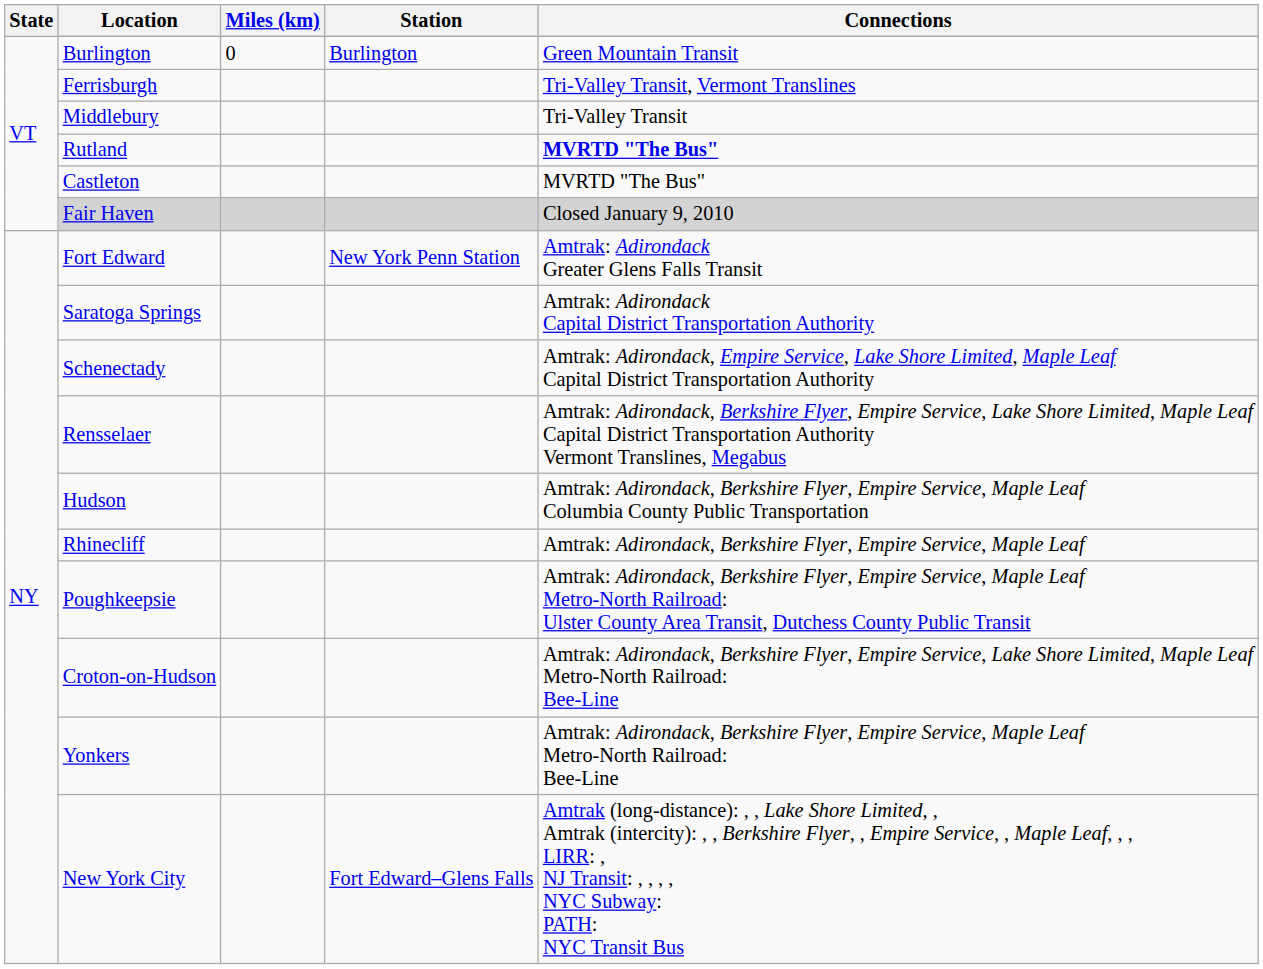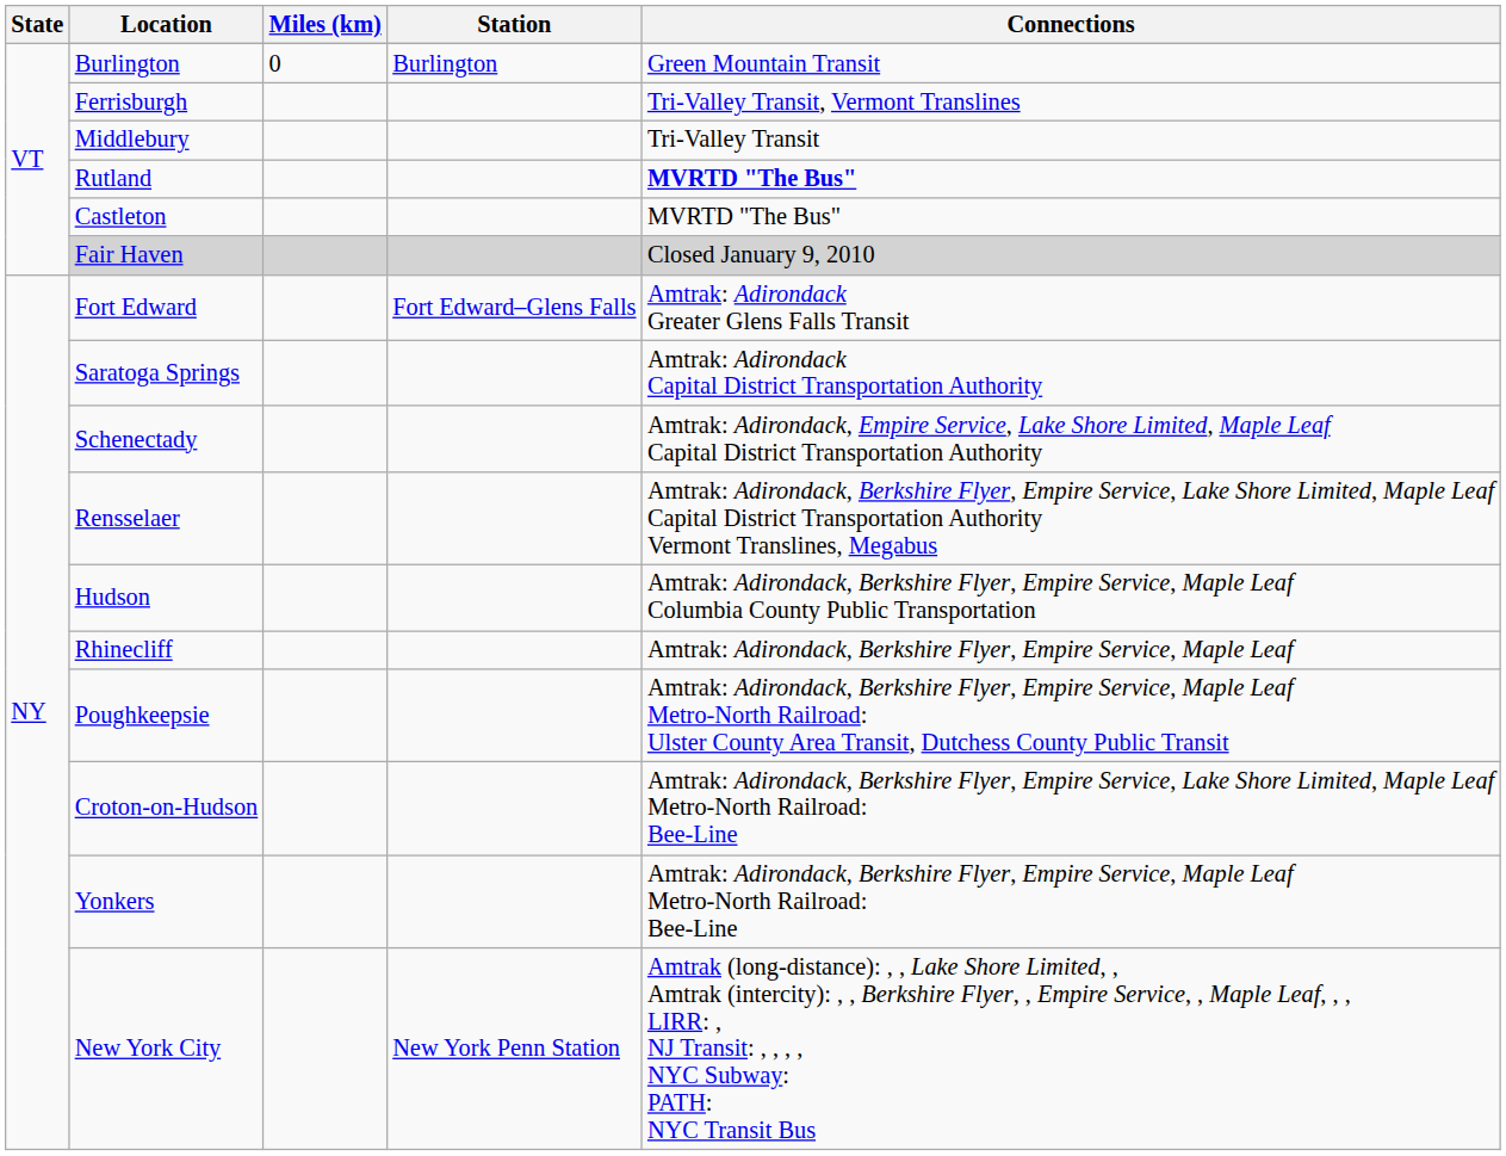Fort Edward | Station: New York Penn Station -> Fort Edward–Glens Falls
New York City | Station: Fort Edward–Glens Falls -> New York Penn Station
